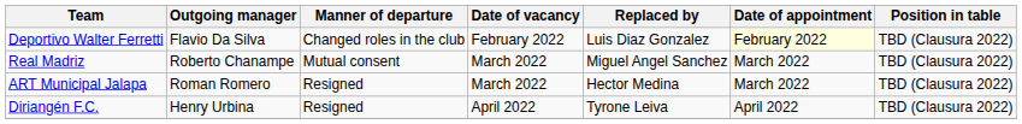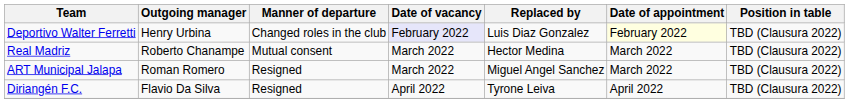Deportivo Walter Ferretti | Outgoing manager: Flavio Da Silva -> Henry Urbina
Deportivo Walter Ferretti | Date of vacancy: no background -> lavender background
Real Madriz | Replaced by: Miguel Angel Sanchez -> Hector Medina
ART Municipal Jalapa | Replaced by: Hector Medina -> Miguel Angel Sanchez
Diriangén F.C. | Outgoing manager: Henry Urbina -> Flavio Da Silva
